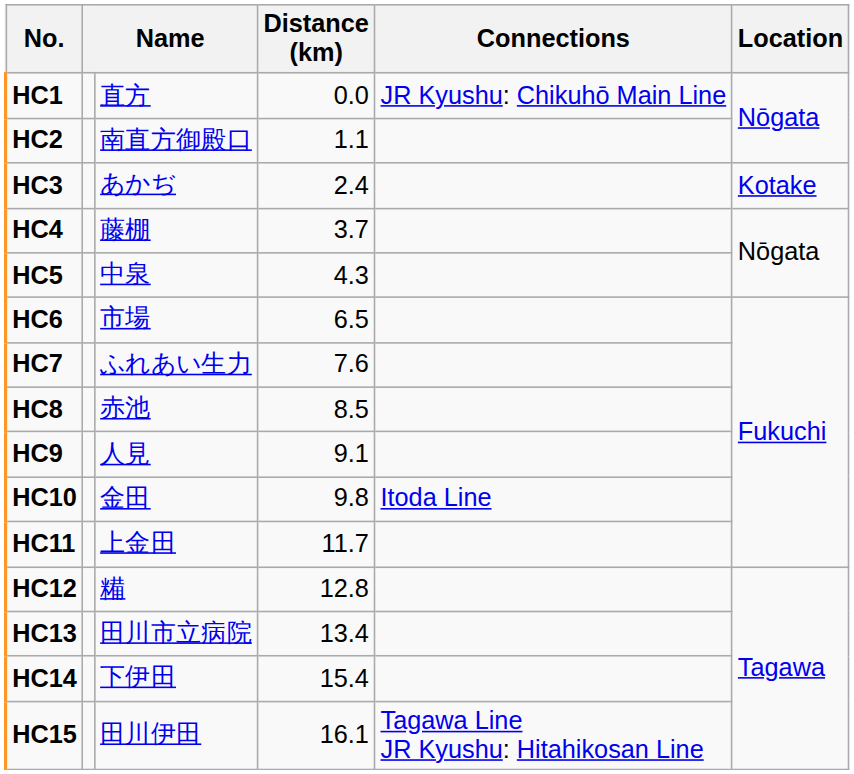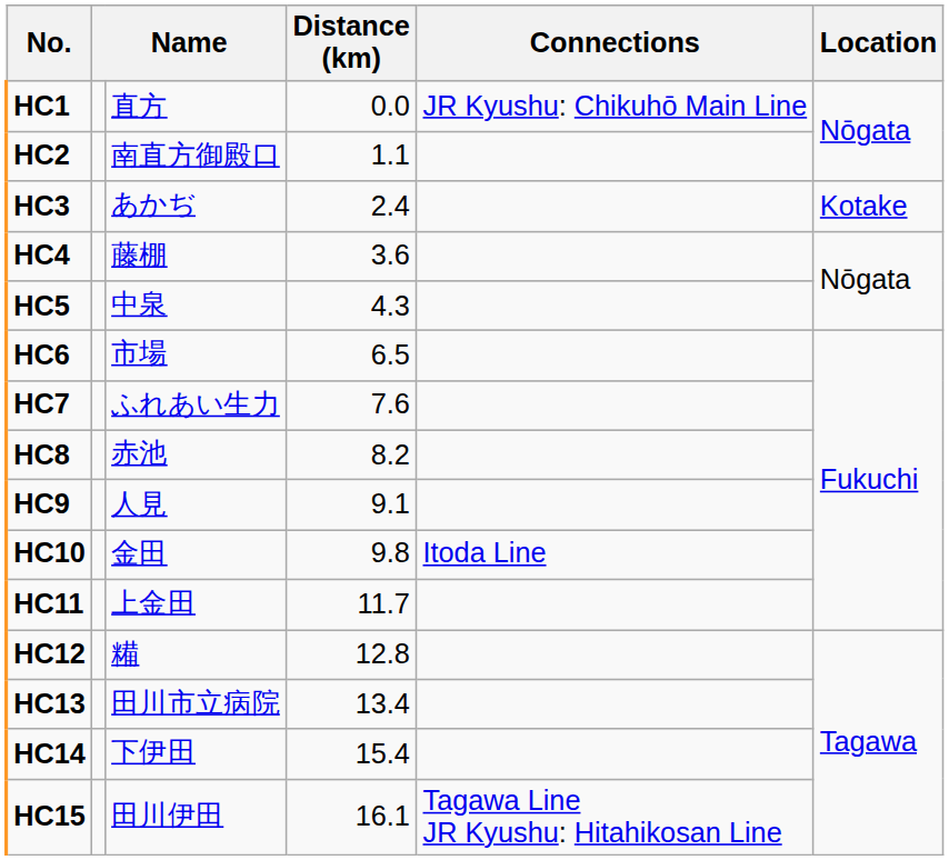HC4 | Distance (km): 3.7 -> 3.6
HC8 | Distance (km): 8.5 -> 8.2
